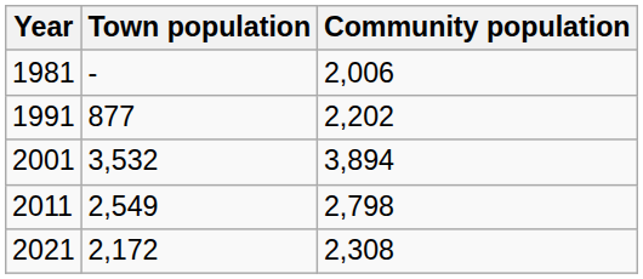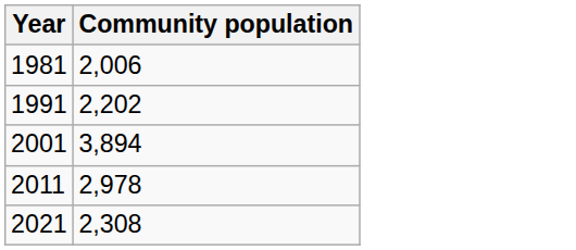- column: Town population | - | 877 | 3,532 | 2,549 | 2,172
2011 | Community population: 2,798 -> 2,978
